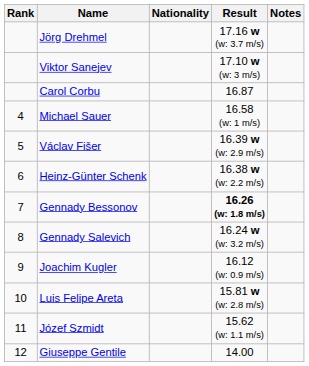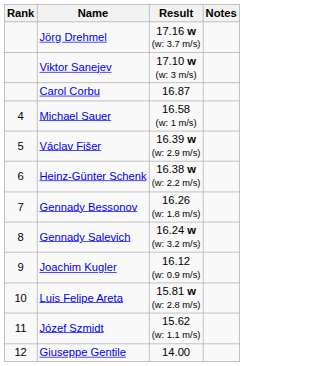- column: Nationality
Gennady Bessonov | Result: bold -> normal
